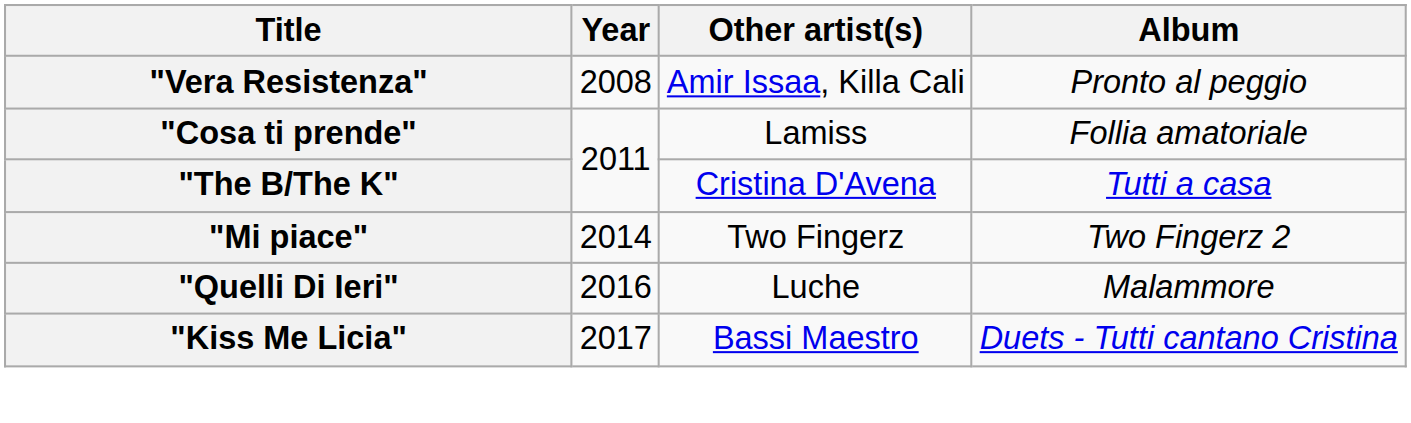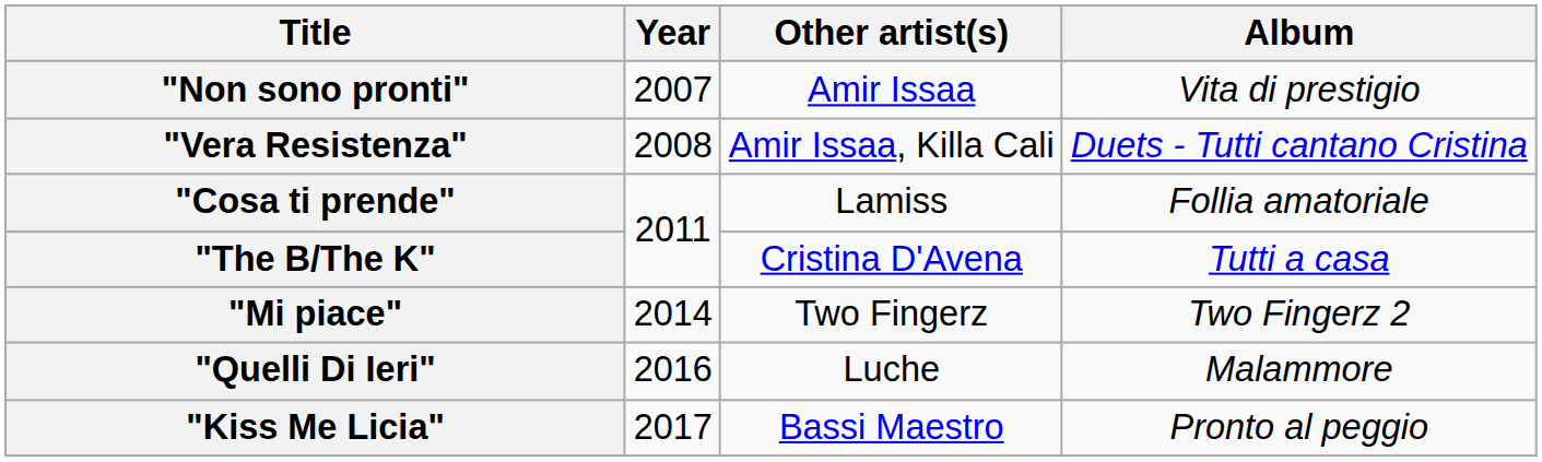+ row: "Non sono pronti" | 2007 | Amir Issaa | Vita di prestigio
"Vera Resistenza" | Album: Pronto al peggio -> Duets - Tutti cantano Cristina
"Kiss Me Licia" | Album: Duets - Tutti cantano Cristina -> Pronto al peggio
